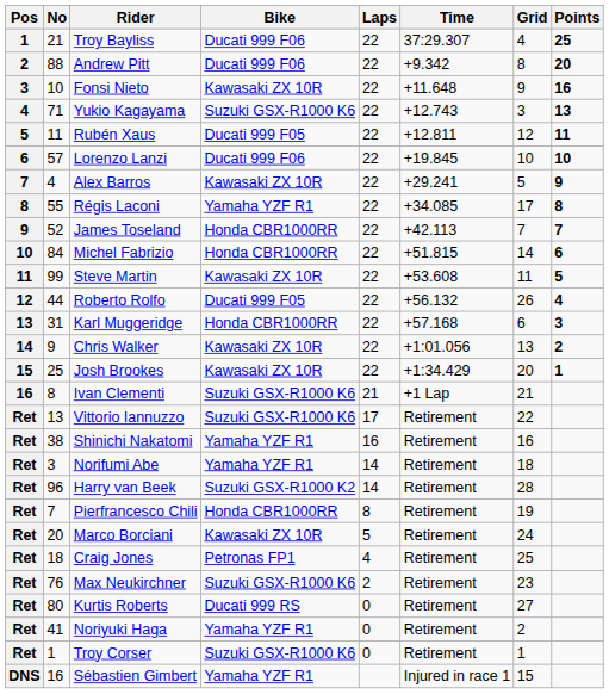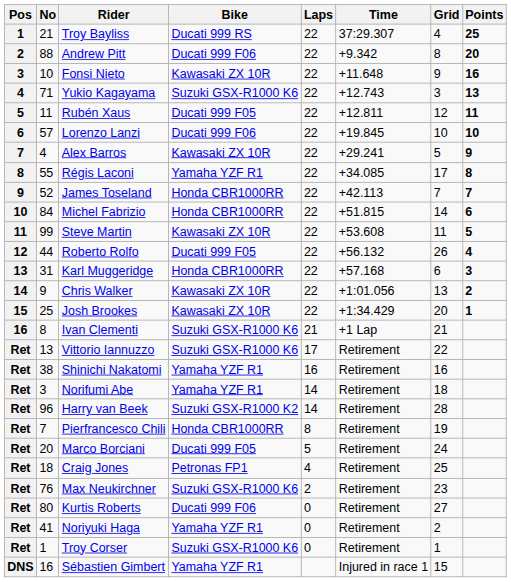Troy Bayliss | Bike: Ducati 999 F06 -> Ducati 999 RS
Marco Borciani | Bike: Kawasaki ZX 10R -> Ducati 999 F05
Kurtis Roberts | Bike: Ducati 999 RS -> Ducati 999 F06
